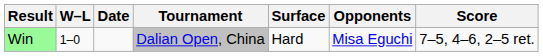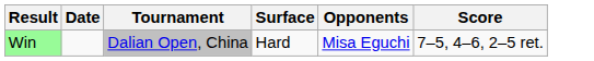- column: W–L | 1–0
